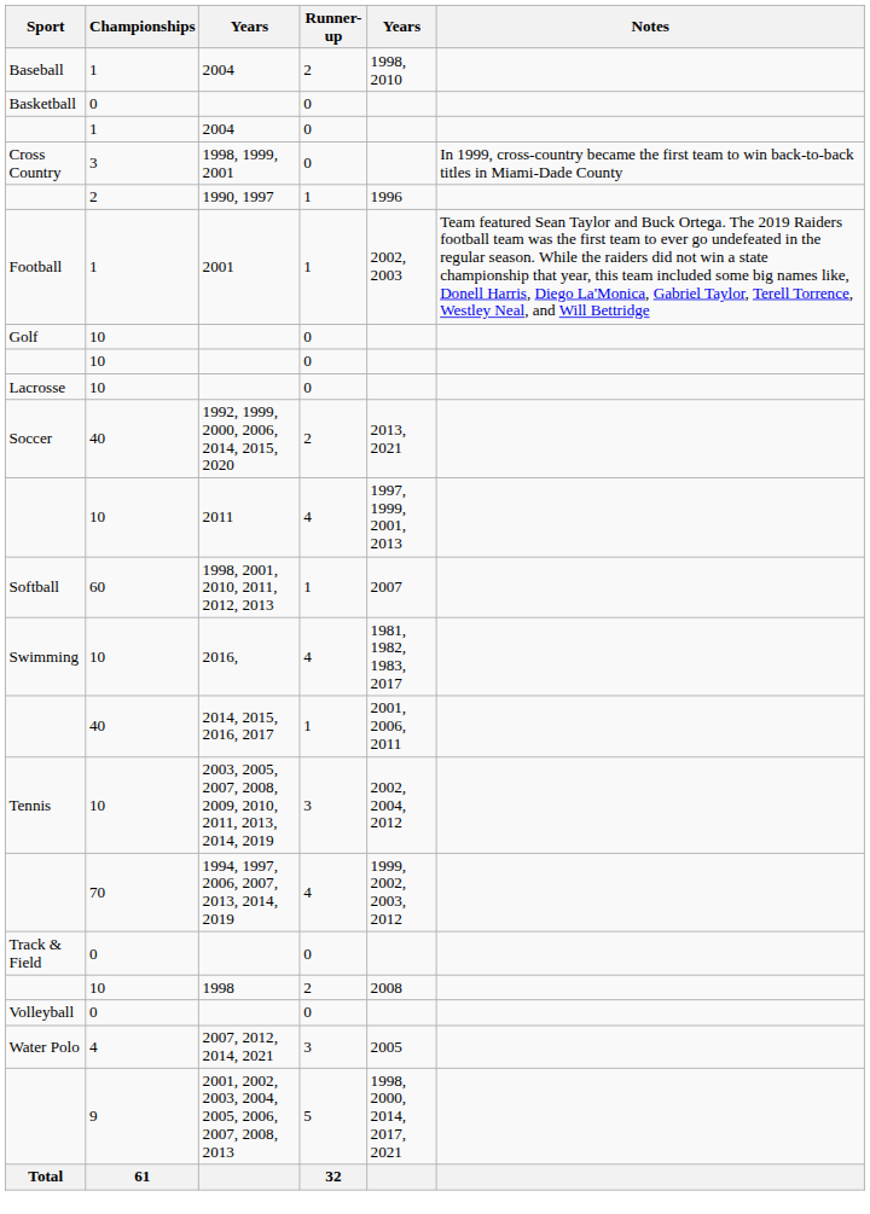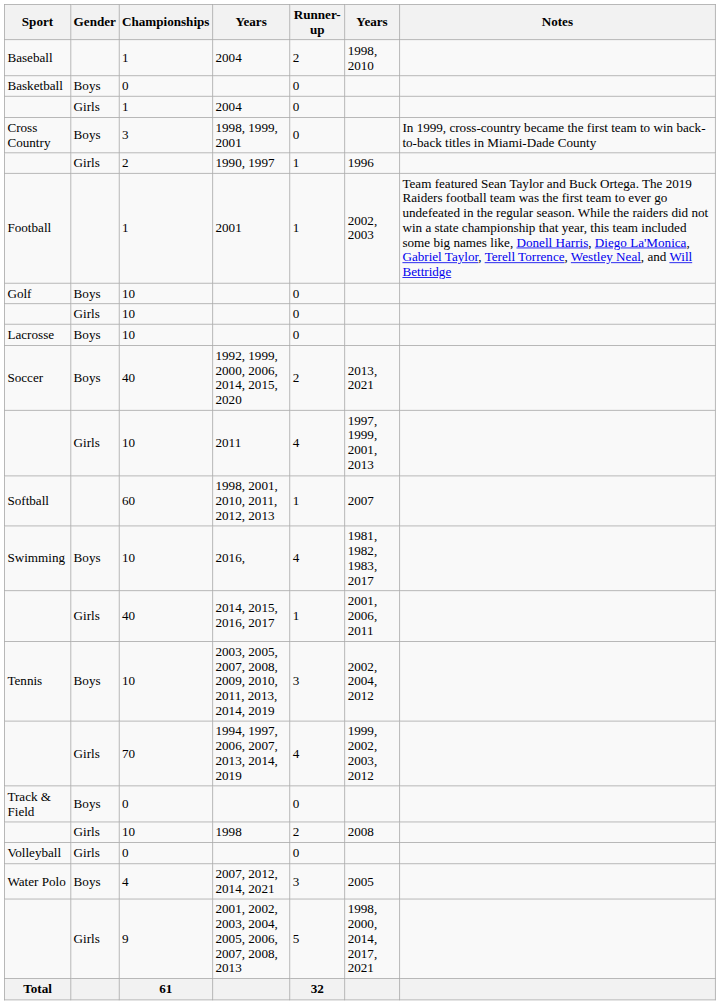+ column: Gender | Boys | Girls | Boys | Girls | Boys | Girls | Boys | Boys | Girls | Boys | Girls | Boys | Girls | Boys | Girls | Girls | Boys | Girls
